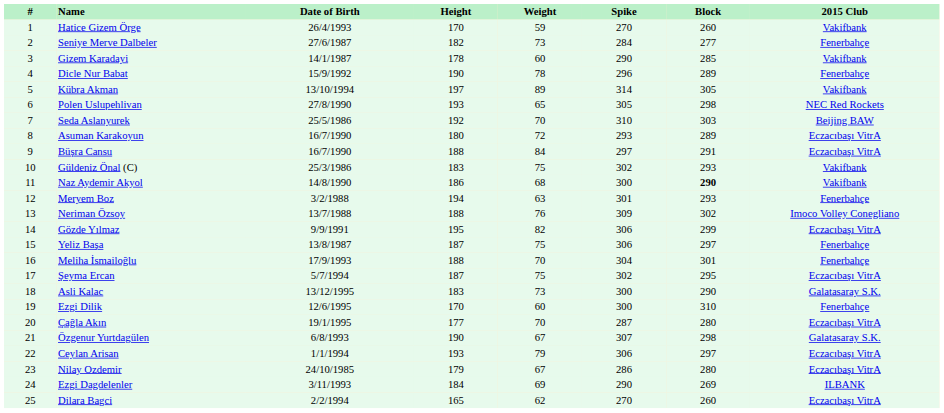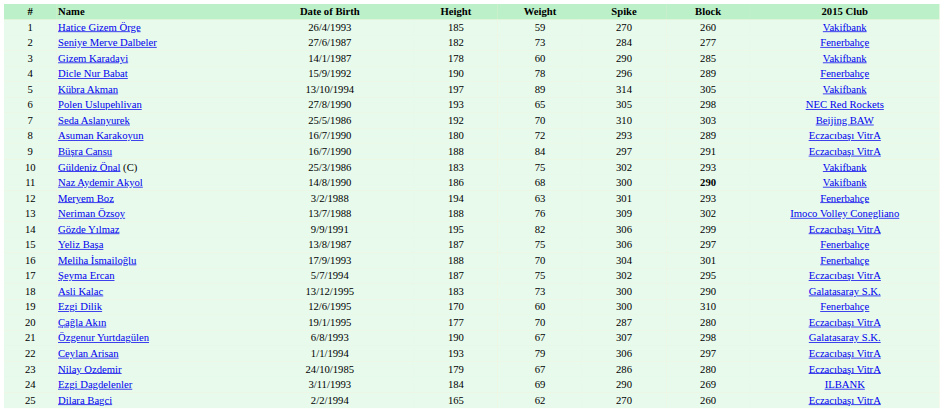Hatice Gizem Örge | Height: 170 -> 185
